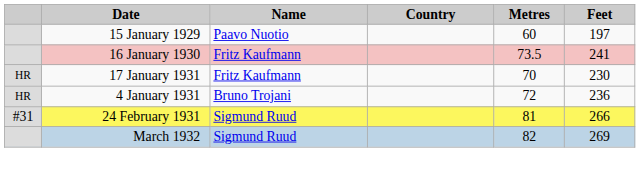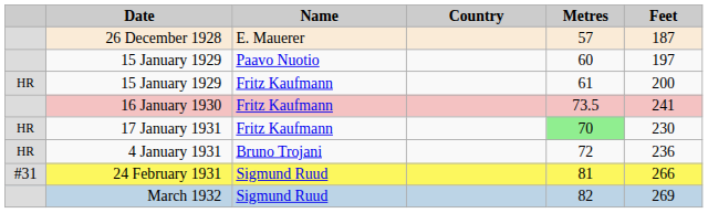+ row: 26 December 1928 | E. Mauerer | 57 | 187
+ row: HR | 15 January 1929 | Fritz Kaufmann | 61 | 200
17 January 1931 | Metres: no background -> lightgreen background
